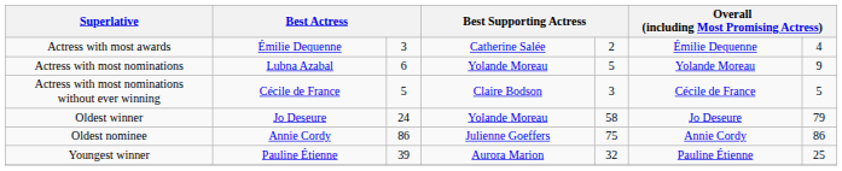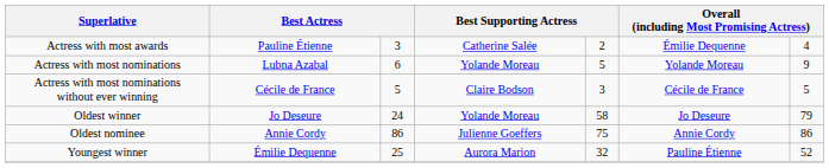Actress with most awards | column 2: Émilie Dequenne -> Pauline Étienne
Youngest winner | column 2: Pauline Étienne -> Émilie Dequenne
Youngest winner | column 3: 39 -> 25
Youngest winner | column 7: 25 -> 52
